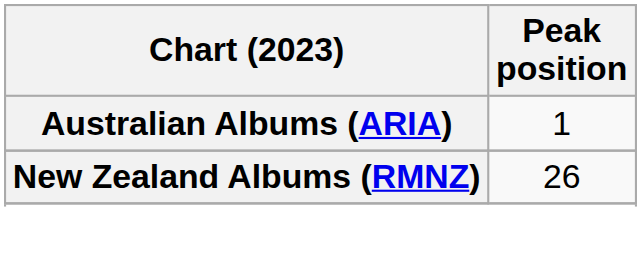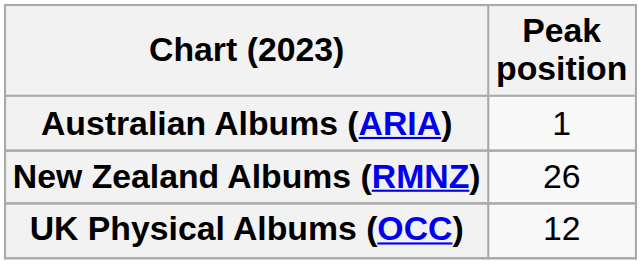+ row: UK Physical Albums (OCC) | 12
